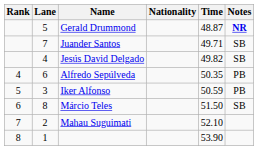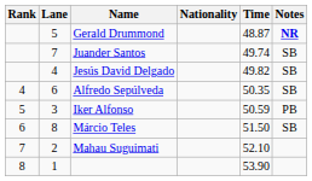Juander Santos | Time: 49.71 -> 49.74
Alfredo Sepúlveda | Notes: PB -> SB
